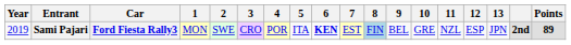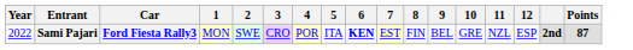- column: 13 | JPN
Sami Pajari | Year: 2019 -> 2022
Sami Pajari | 8: lightblue background -> no background
Sami Pajari | Points: 89 -> 87
